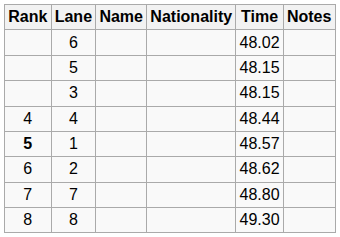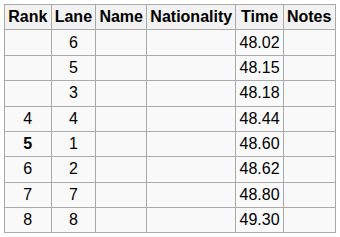3 | Time: 48.15 -> 48.18
1 | Time: 48.57 -> 48.60
